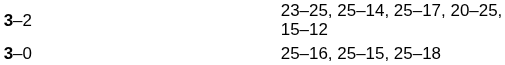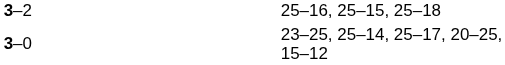3–2 | column 4: 23–25, 25–14, 25–17, 20–25, 15–12 -> 25–16, 25–15, 25–18
3–0 | column 4: 25–16, 25–15, 25–18 -> 23–25, 25–14, 25–17, 20–25, 15–12
